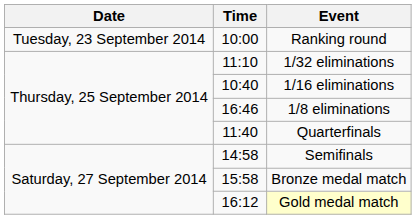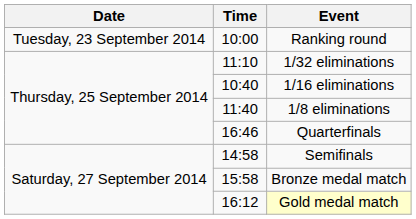1/8 eliminations | Time: 16:46 -> 11:40
Quarterfinals | Time: 11:40 -> 16:46
